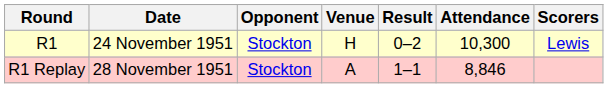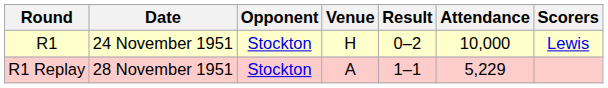R1 | Attendance: 10,300 -> 10,000
R1 Replay | Attendance: 8,846 -> 5,229
